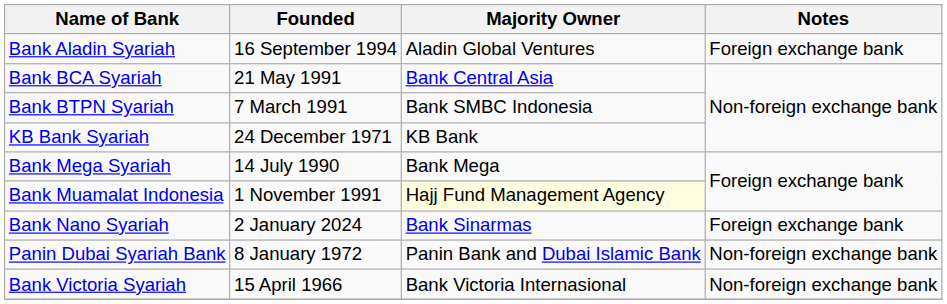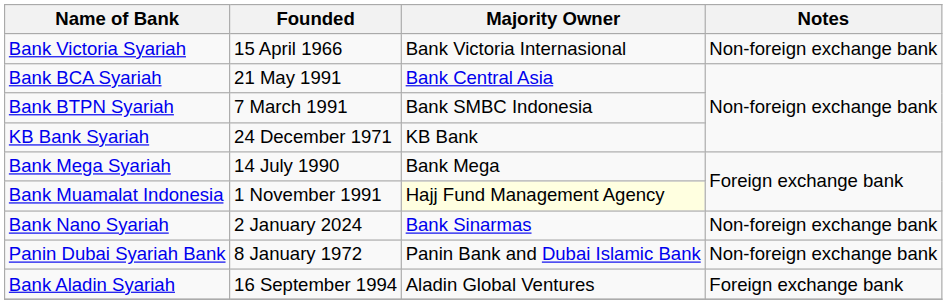rows swapped: Bank Aladin Syariah <-> Bank Victoria Syariah
Bank Nano Syariah | Notes: Foreign exchange bank -> Non-foreign exchange bank
